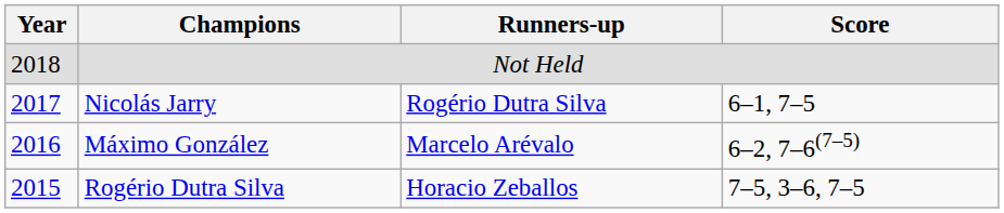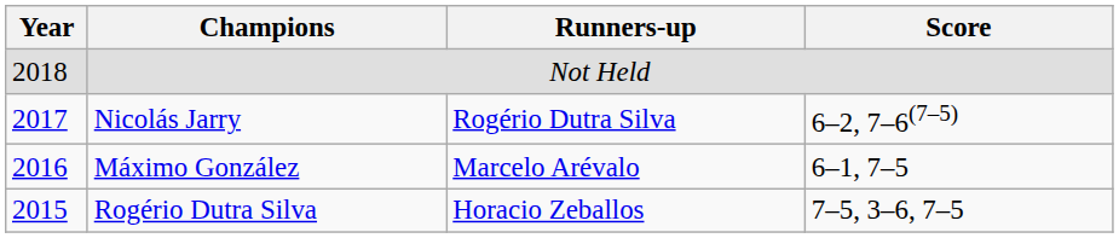Nicolás Jarry | Score: 6–1, 7–5 -> 6–2, 7–6(7–5)
Máximo González | Score: 6–2, 7–6(7–5) -> 6–1, 7–5
